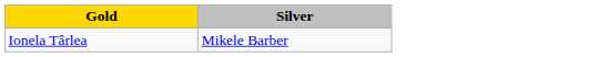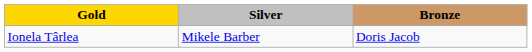+ column: Bronze | Doris Jacob
